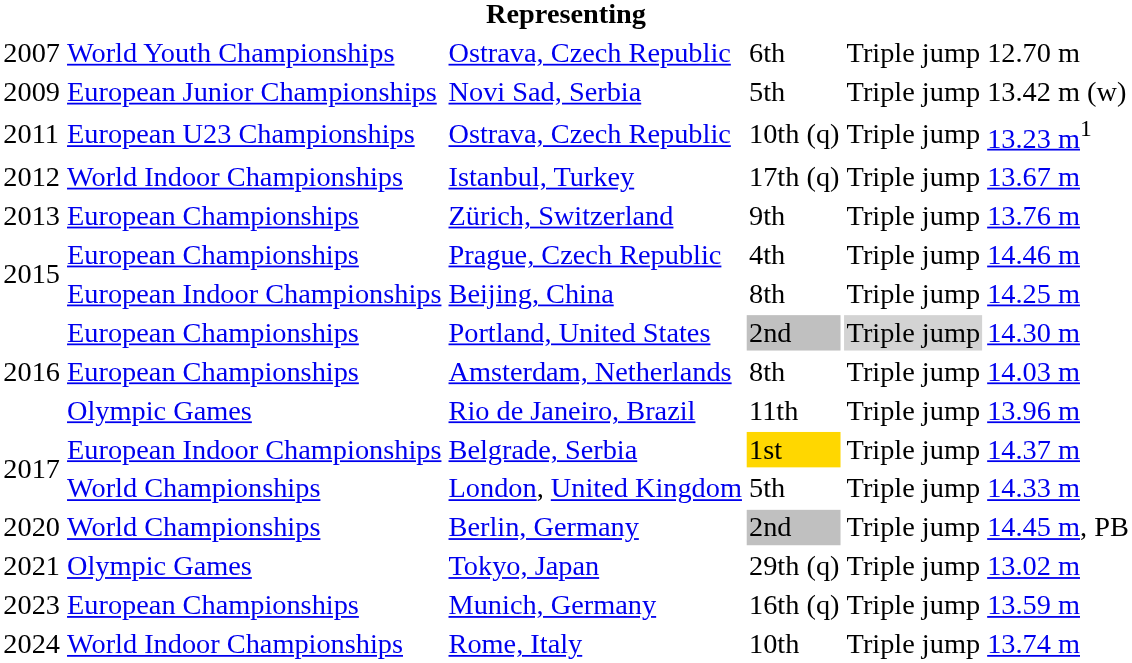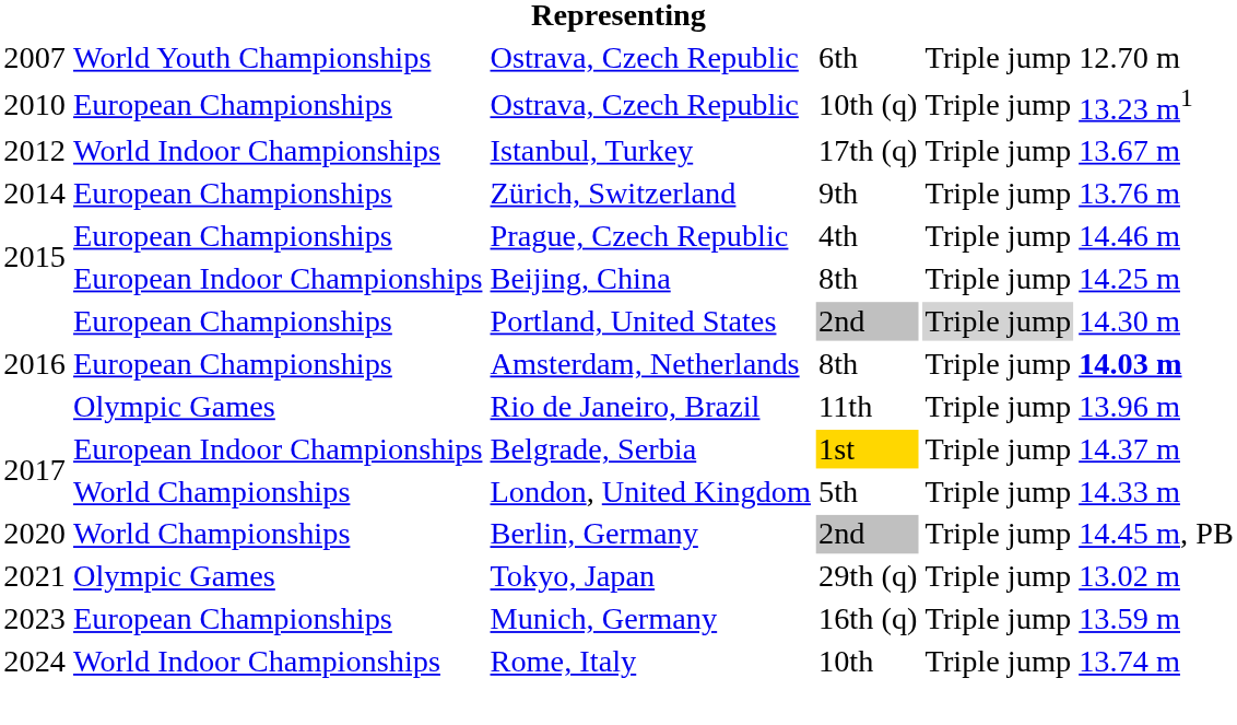- row: 2009 | European Junior Championships | Novi Sad, Serbia | 5th | Triple jump | 13.42 m (w)
Ostrava, Czech Republic / 10th (q) | column 1: 2011 -> 2010
Ostrava, Czech Republic / 10th (q) | column 2: European U23 Championships -> European Championships
Zürich, Switzerland | column 1: 2013 -> 2014
Amsterdam, Netherlands | column 6: normal -> bold
